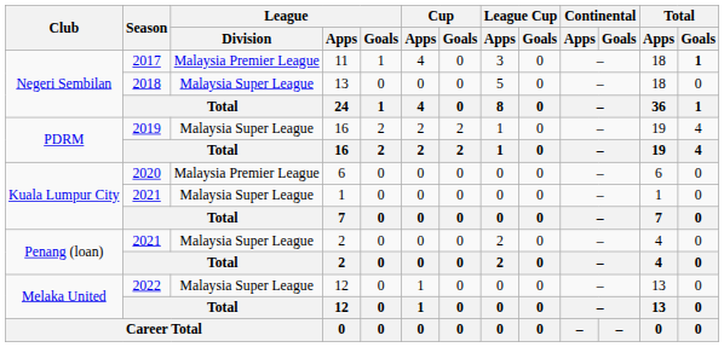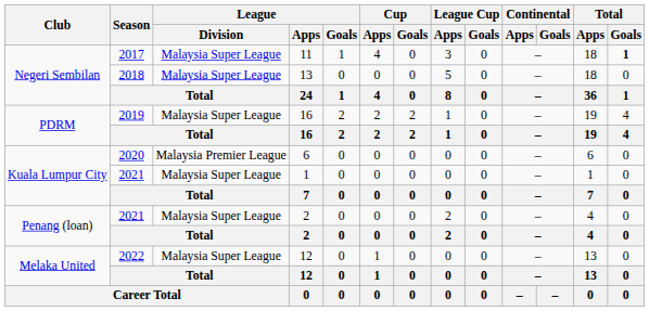11 | League / Division: Malaysia Premier League -> Malaysia Super League
